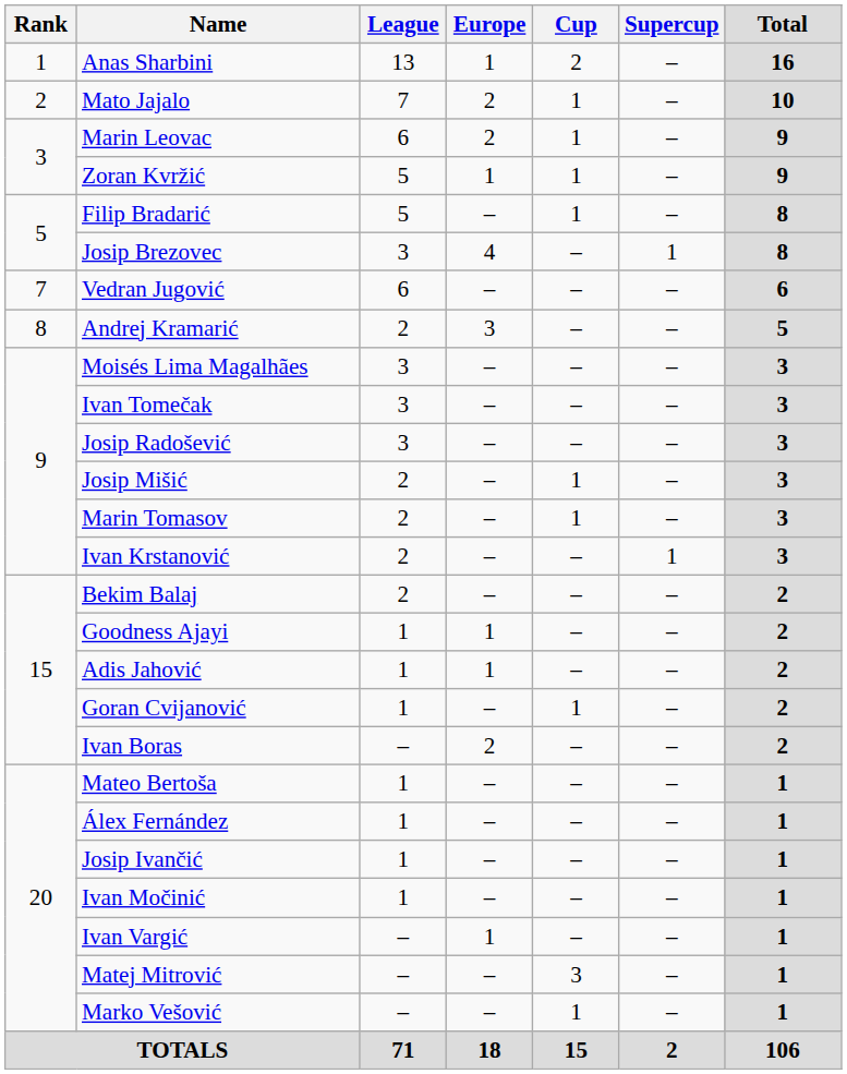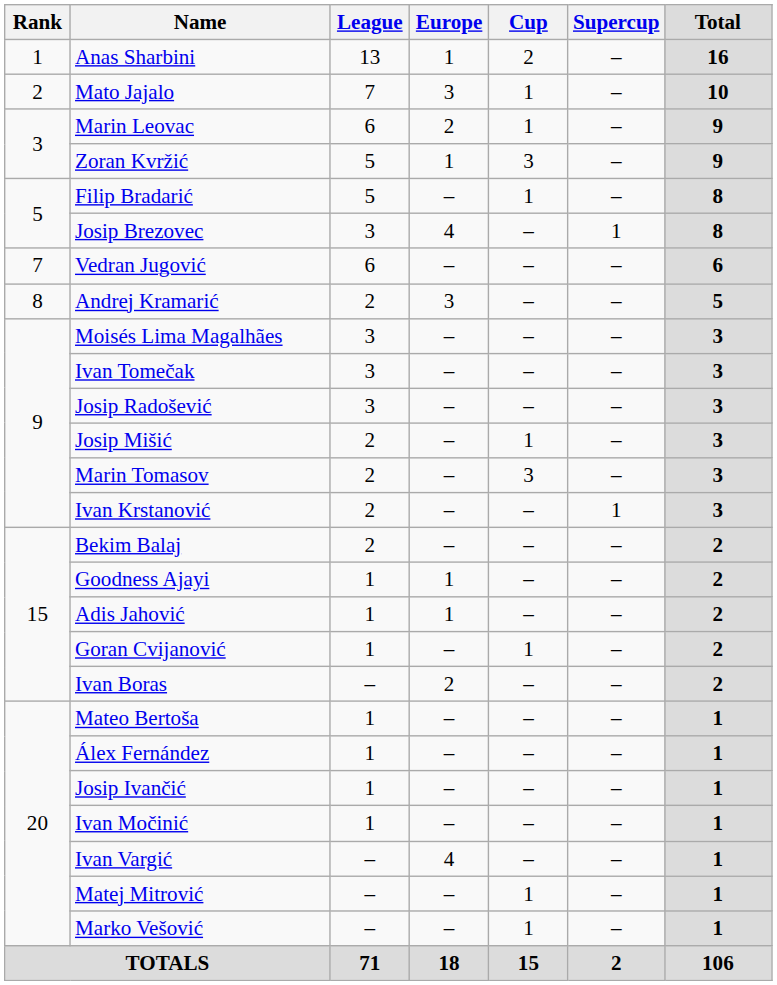Mato Jajalo | Europe: 2 -> 3
Zoran Kvržić | Cup: 1 -> 3
Marin Tomasov | Cup: 1 -> 3
Ivan Vargić | Europe: 1 -> 4
Matej Mitrović | Cup: 3 -> 1
